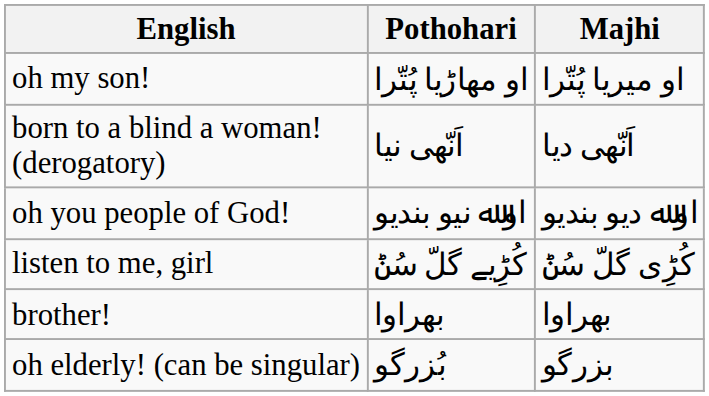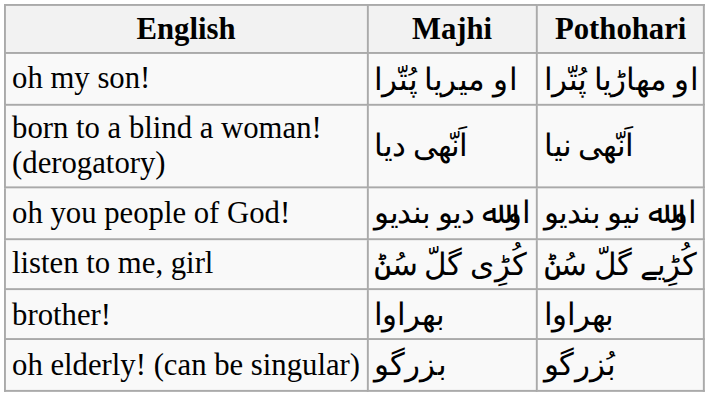columns swapped: Pothohari <-> Majhi
